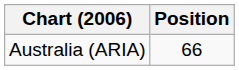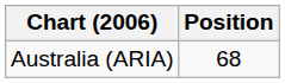Australia (ARIA) | Position: 66 -> 68
